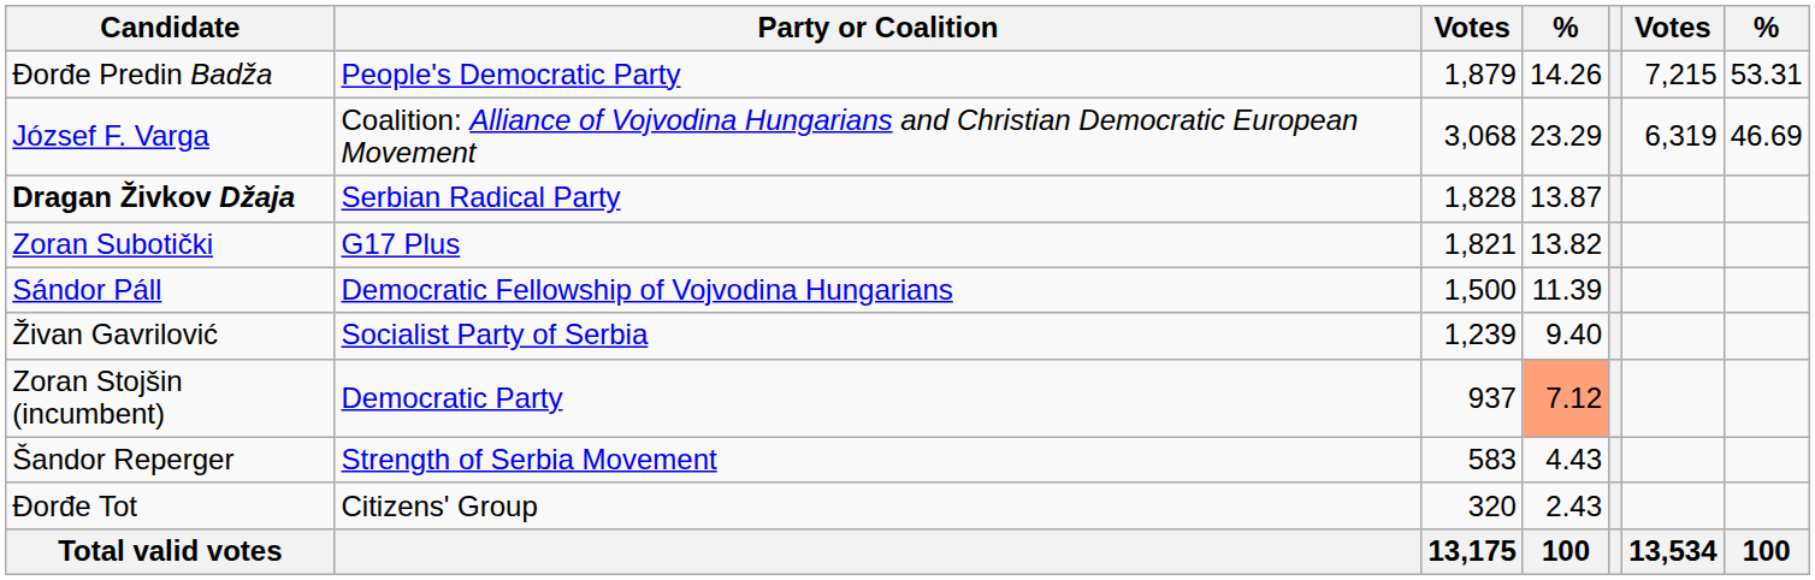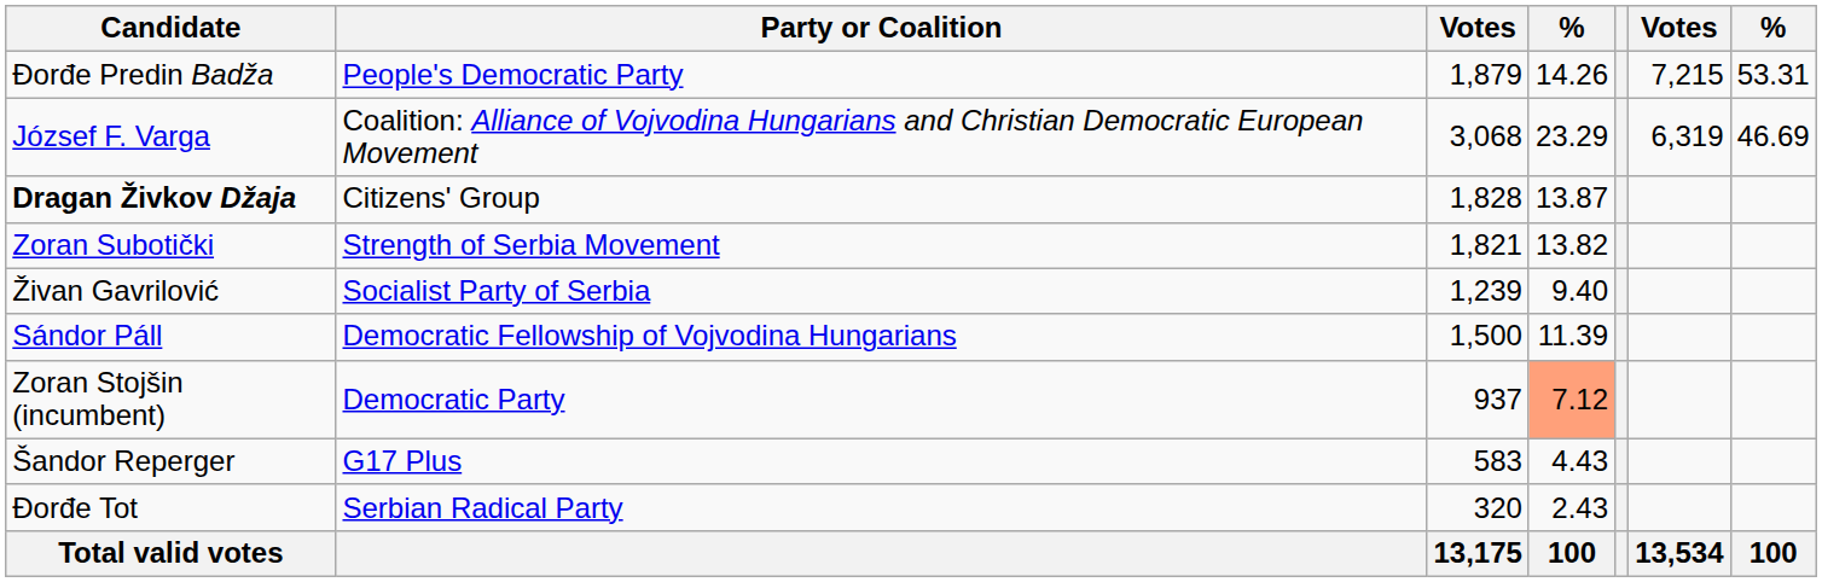Dragan Živkov Džaja | Party or Coalition: Serbian Radical Party -> Citizens' Group
Zoran Subotički | Party or Coalition: G17 Plus -> Strength of Serbia Movement
rows swapped: Sándor Páll <-> Živan Gavrilović
Šandor Reperger | Party or Coalition: Strength of Serbia Movement -> G17 Plus
Đorđe Tot | Party or Coalition: Citizens' Group -> Serbian Radical Party
